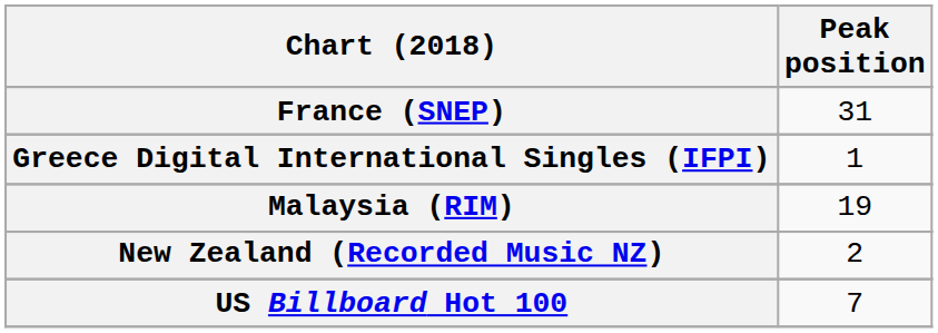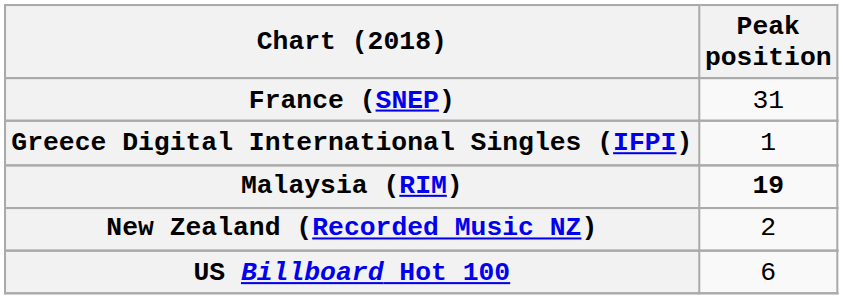Malaysia (RIM) | Peak position: normal -> bold
US Billboard Hot 100 | Peak position: 7 -> 6
